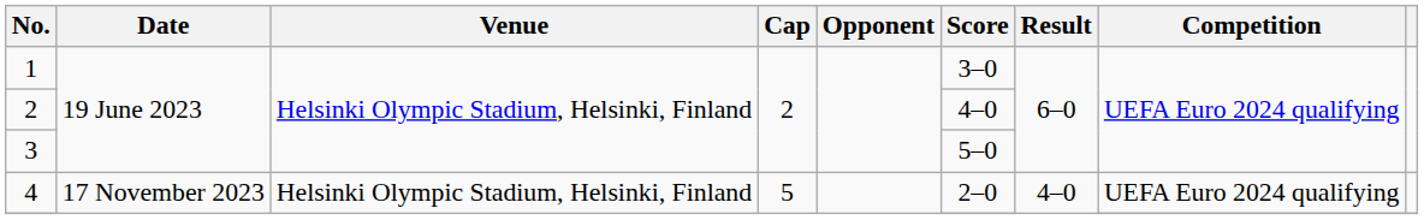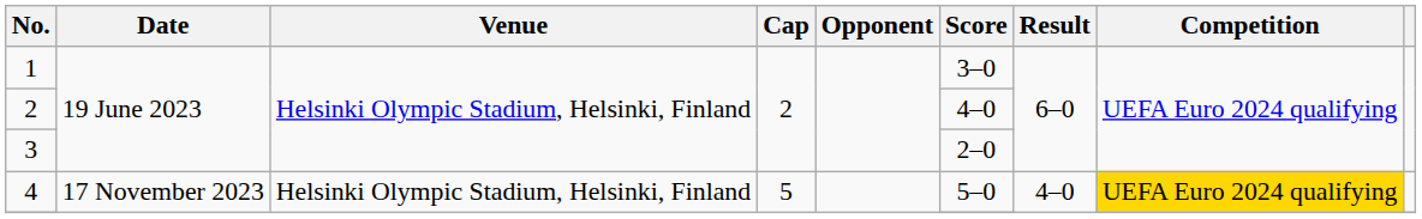3 | Score: 5–0 -> 2–0
4 | Score: 2–0 -> 5–0
4 | Competition: no background -> gold background
